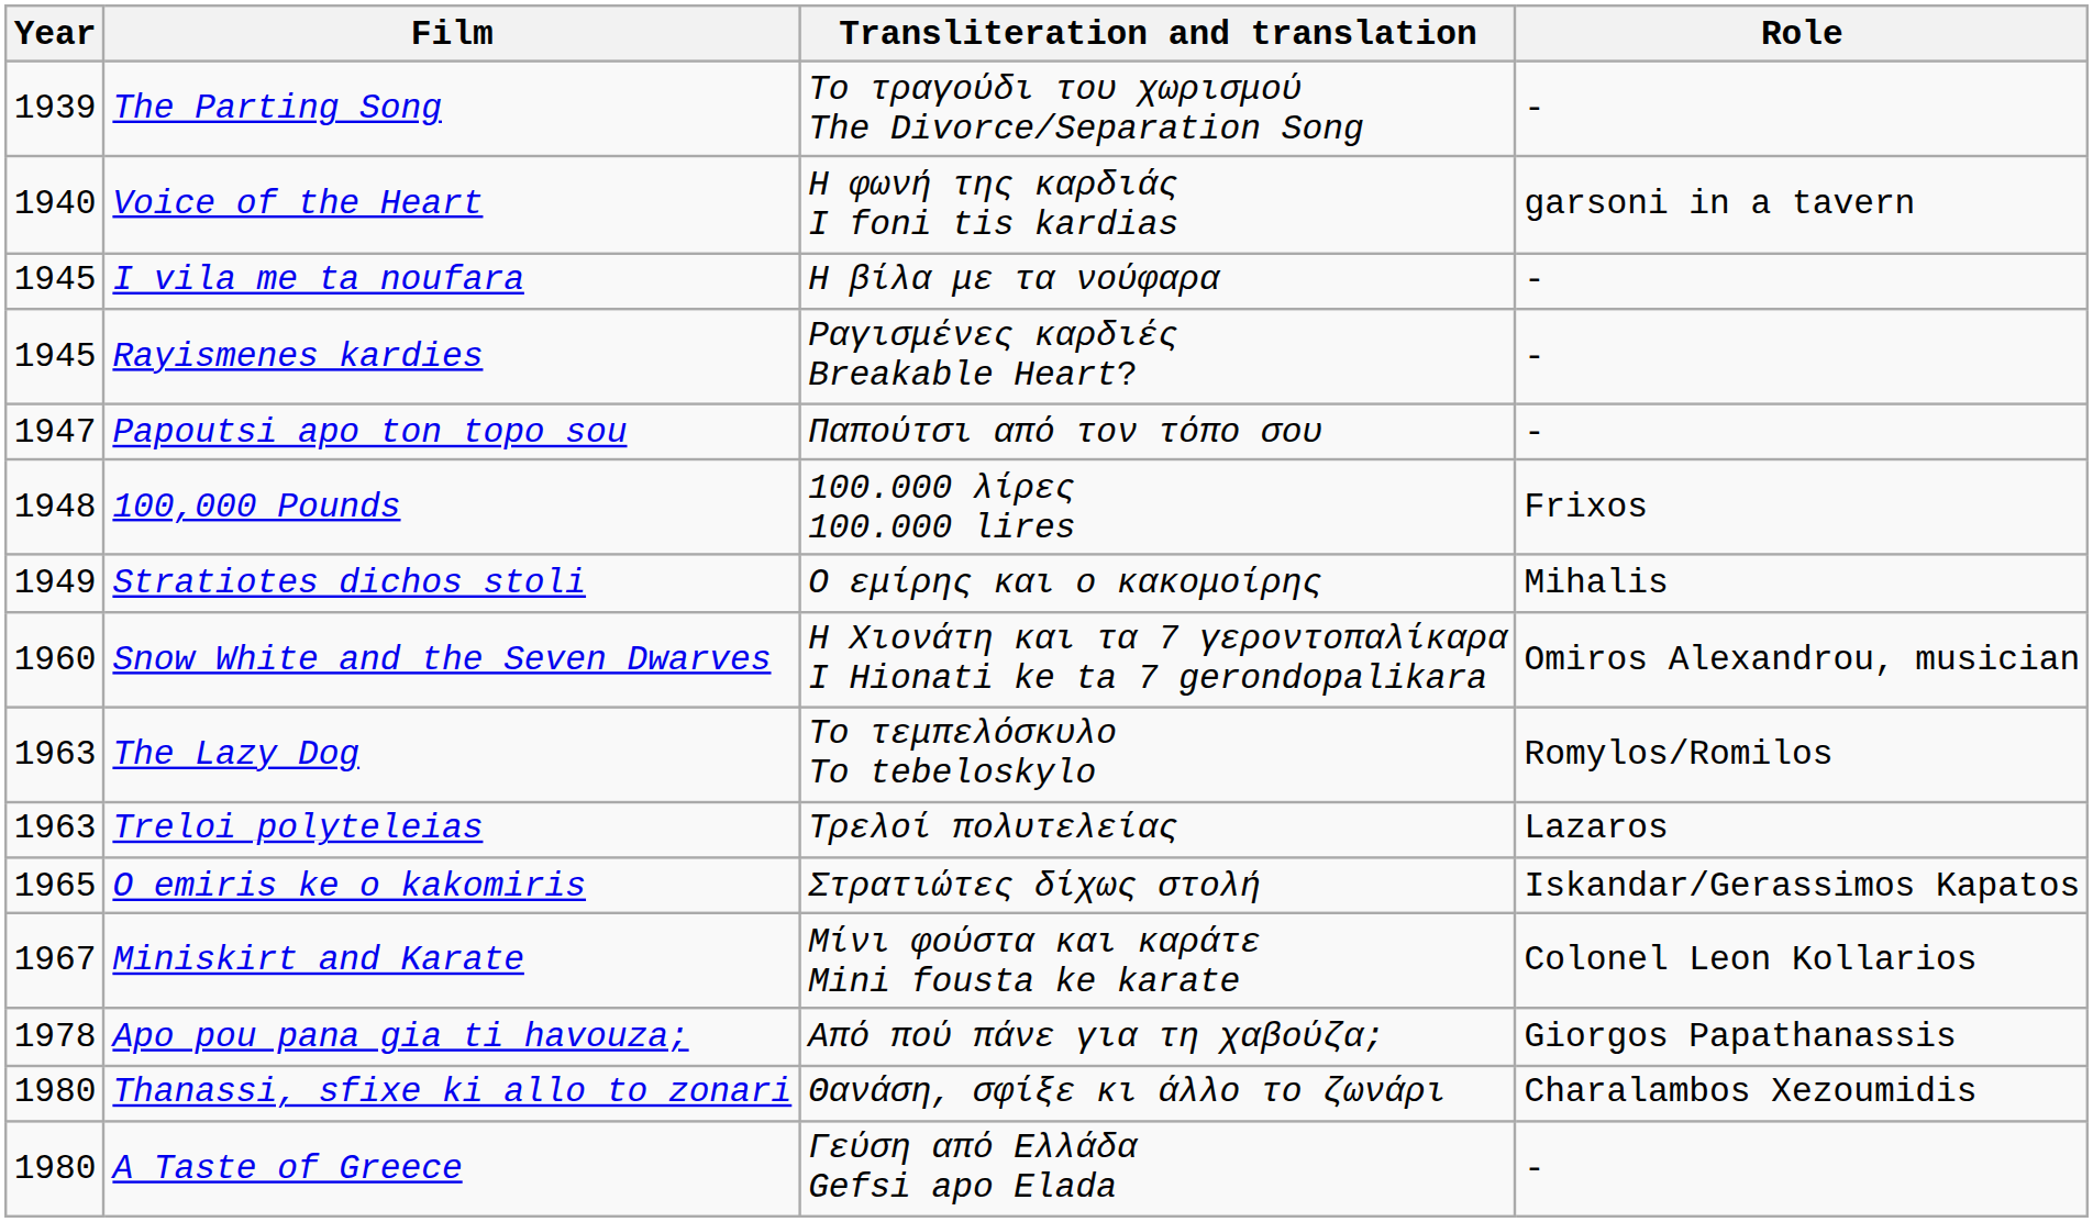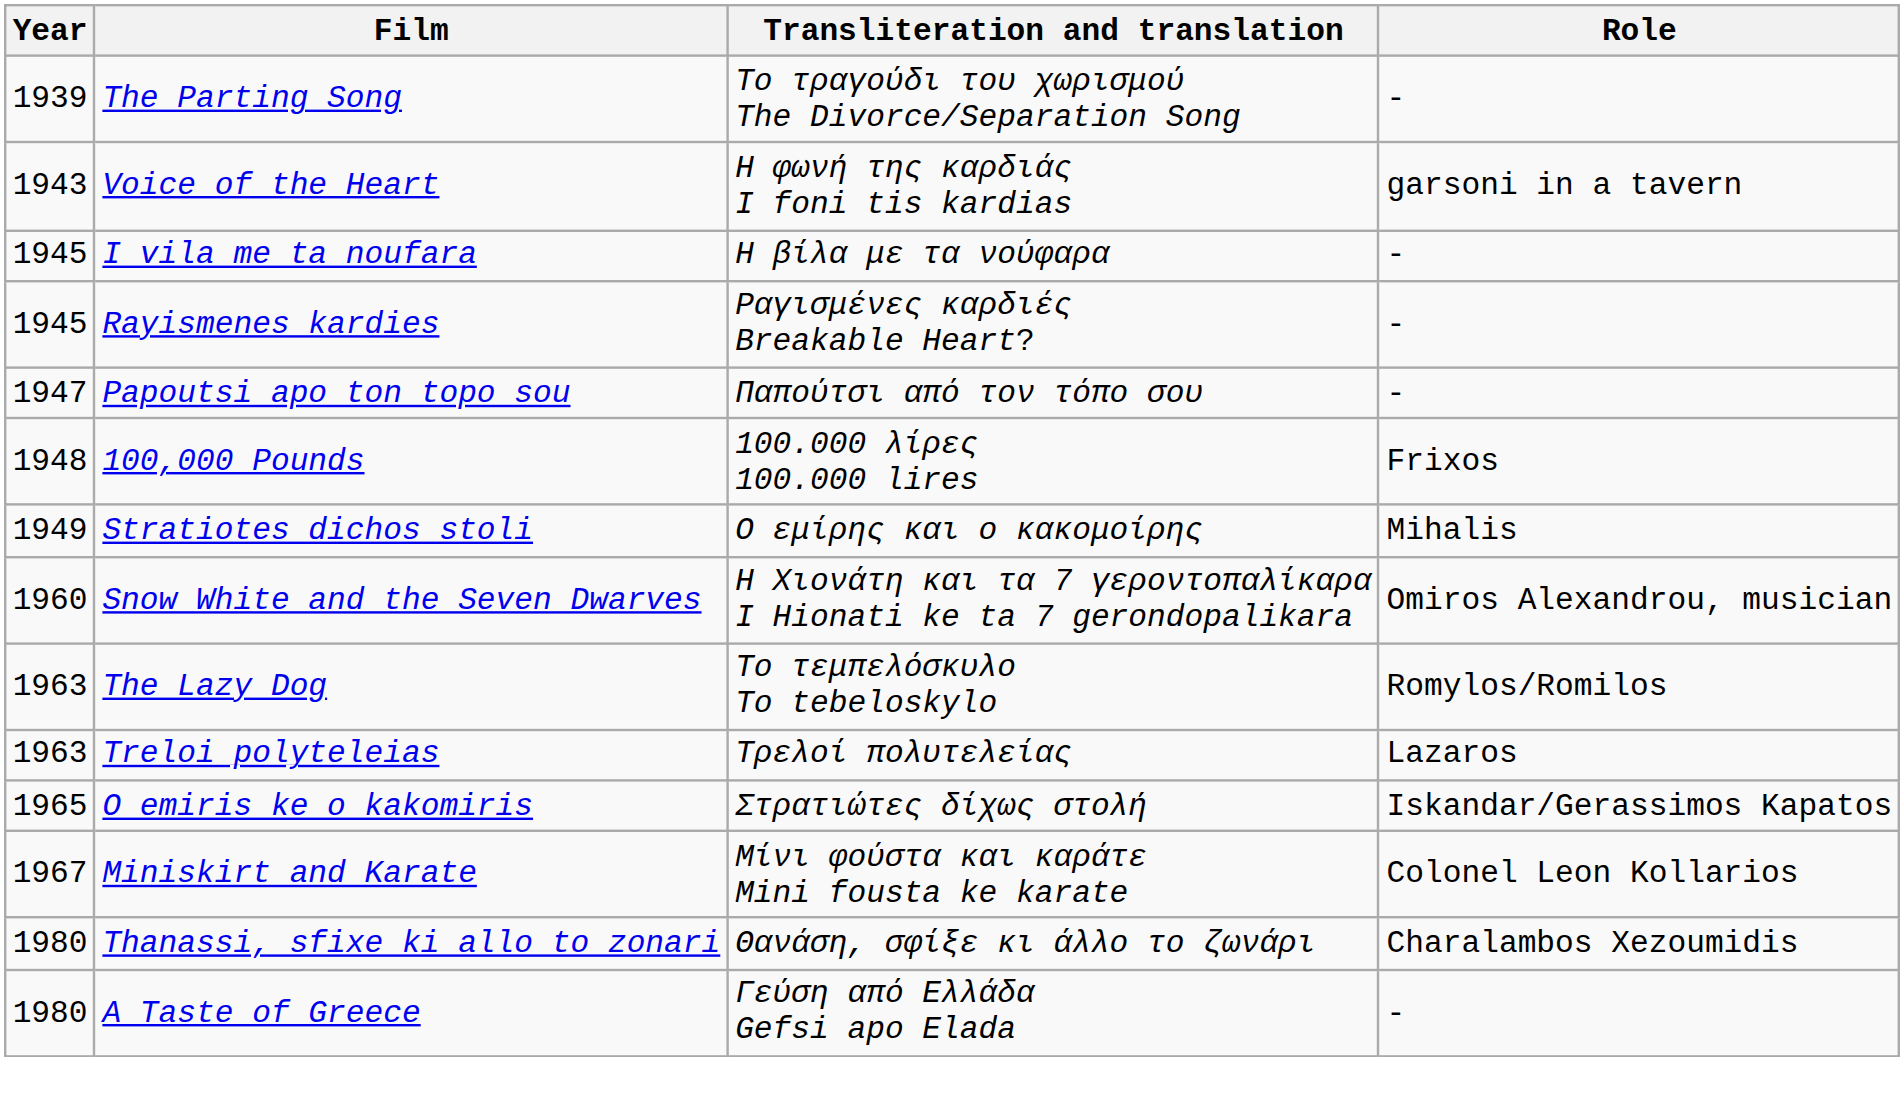Voice of the Heart | Year: 1940 -> 1943
- row: 1978 | Apo pou pana gia ti havouza; | Από πού πάνε για τη χαβούζα; | Giorgos Papathanassis
